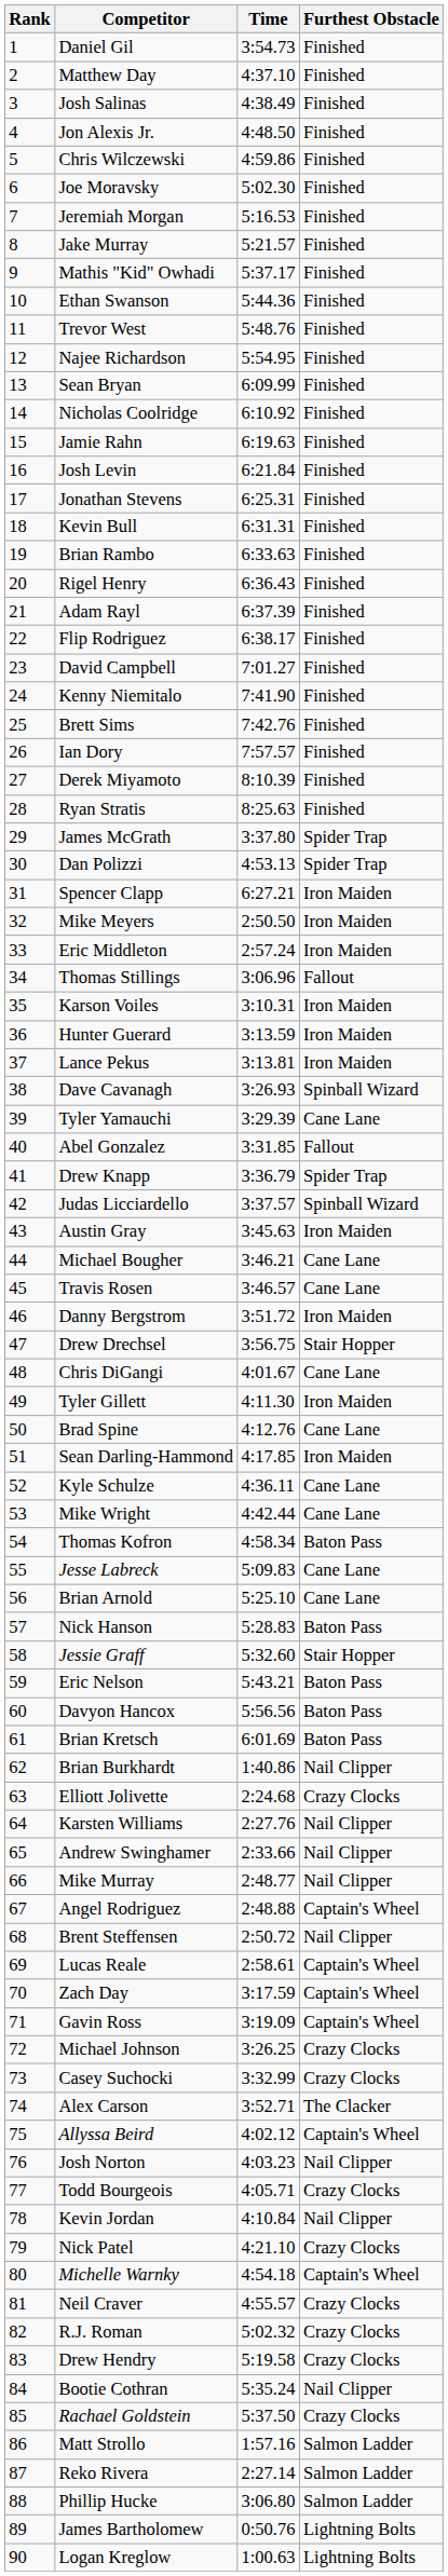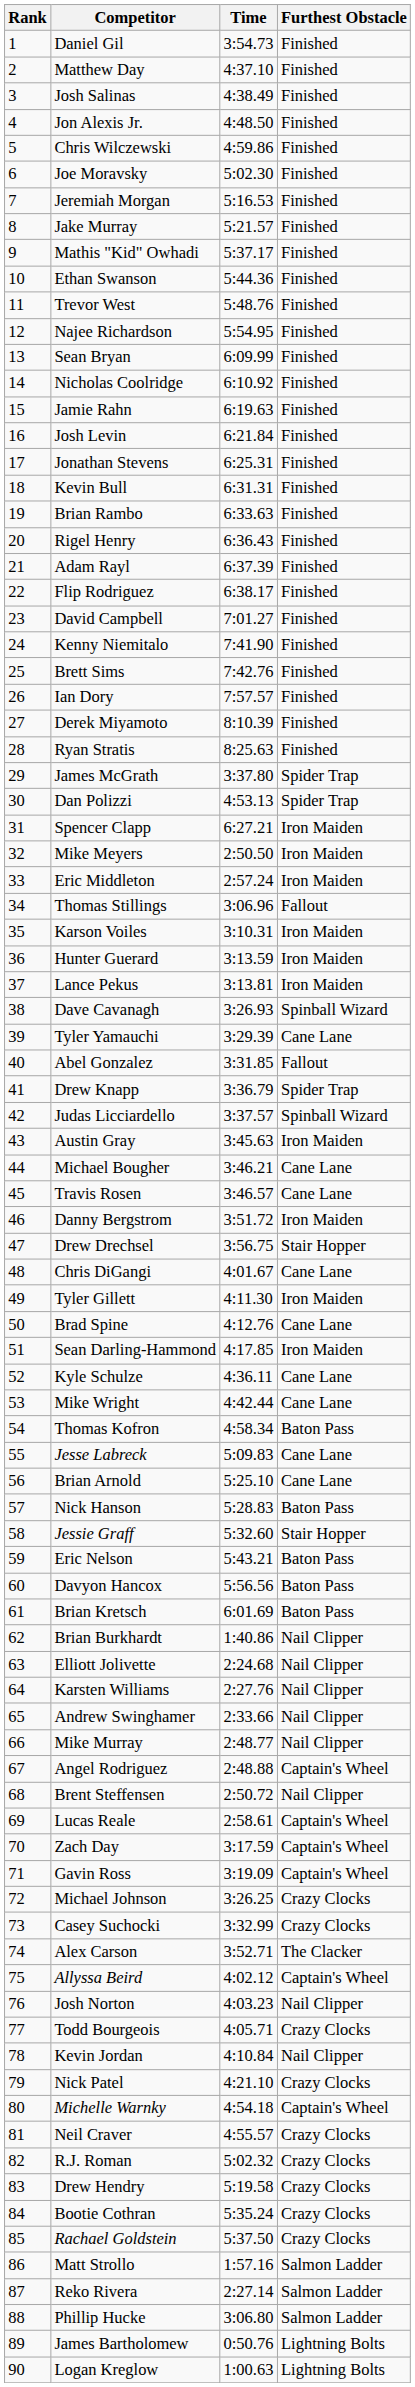Elliott Jolivette | Furthest Obstacle: Crazy Clocks -> Nail Clipper
Bootie Cothran | Furthest Obstacle: Nail Clipper -> Crazy Clocks
